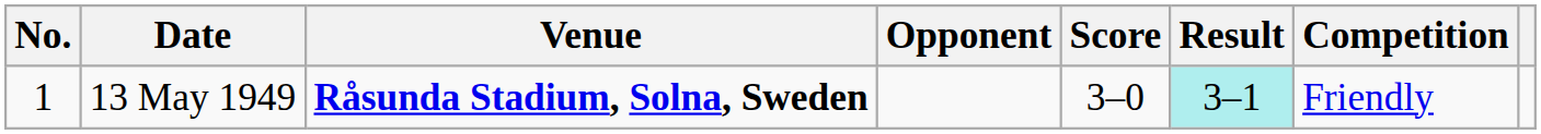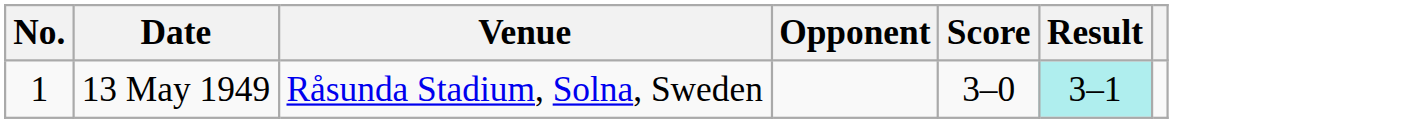- column: Competition | Friendly
13 May 1949 | Venue: bold -> normal
